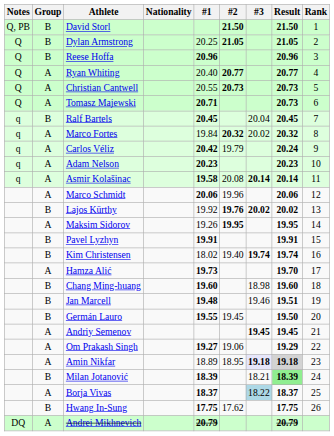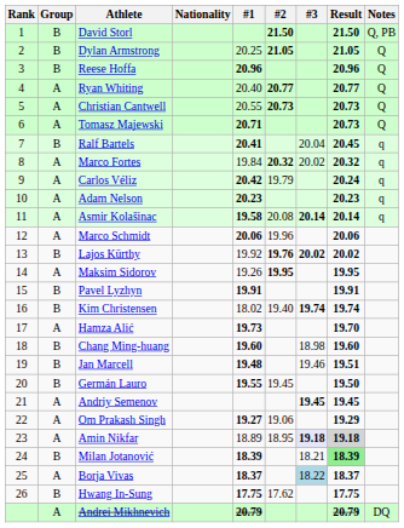columns swapped: Rank <-> Notes
Ralf Bartels | #1: 20.45 -> 20.41
